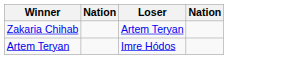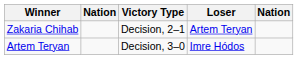+ column: Victory Type | Decision, 2–1 | Decision, 3–0
